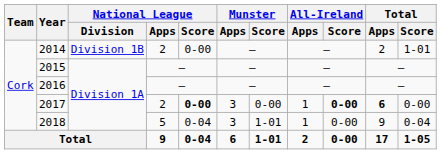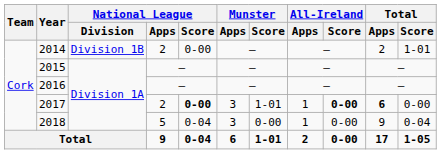2017 | Munster / Score: 0-00 -> 1-01
2018 | Munster / Score: 1-01 -> 0-00
